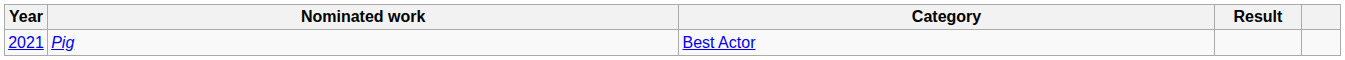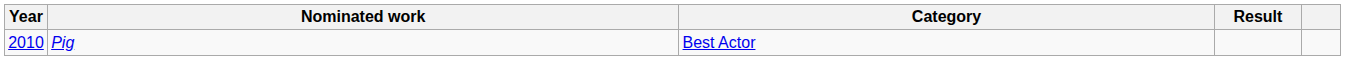Pig | Year: 2021 -> 2010
